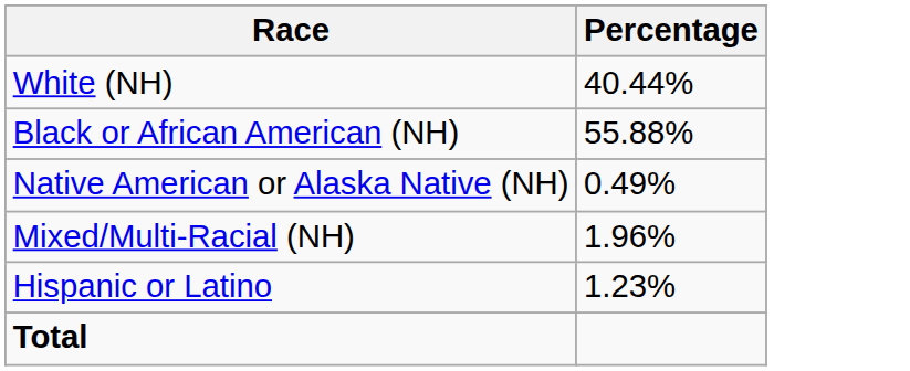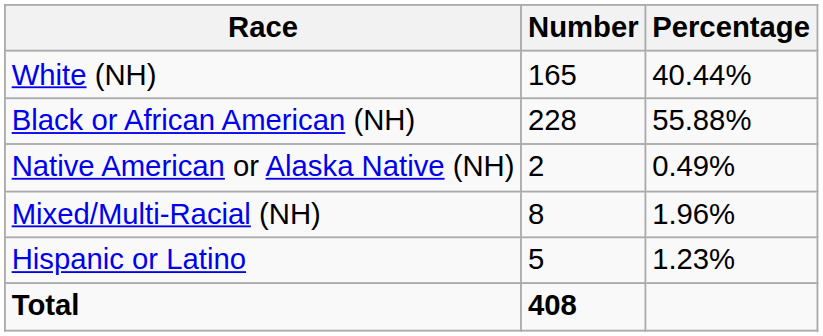+ column: Number | 165 | 228 | 2 | 8 | 5 | 408
